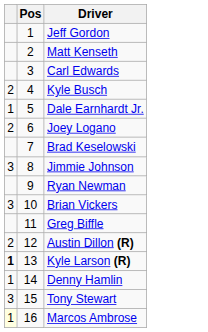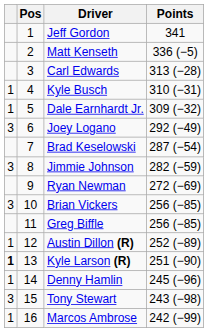+ column: Points | 341 | 336 (−5) | 313 (−28) | 310 (−31) | 309 (−32) | 292 (−49) | 287 (−54) | 282 (−59) | 272 (−69) | 256 (−85) | 256 (−85) | 252 (−89) | 251 (−90) | 245 (−96) | 243 (−98) | 242 (−99)
Kyle Busch | column 1: 2 -> 1
Joey Logano | column 1: 2 -> 3
Austin Dillon (R) | column 1: 2 -> 1
Marcos Ambrose | column 1: lightyellow background -> no background
